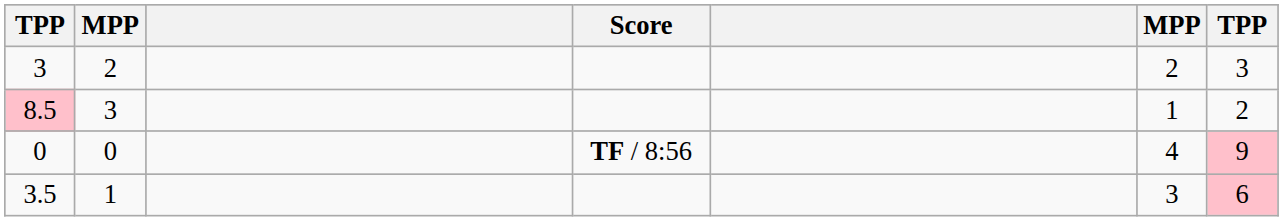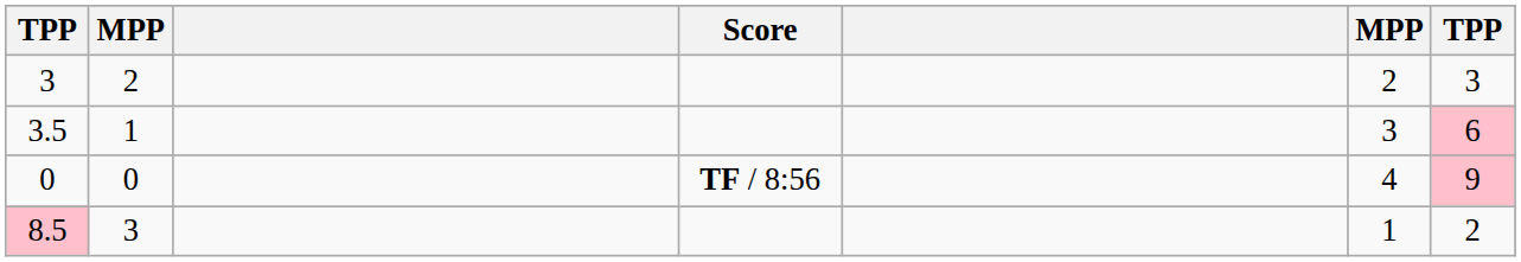rows swapped: 8.5 <-> 3.5
